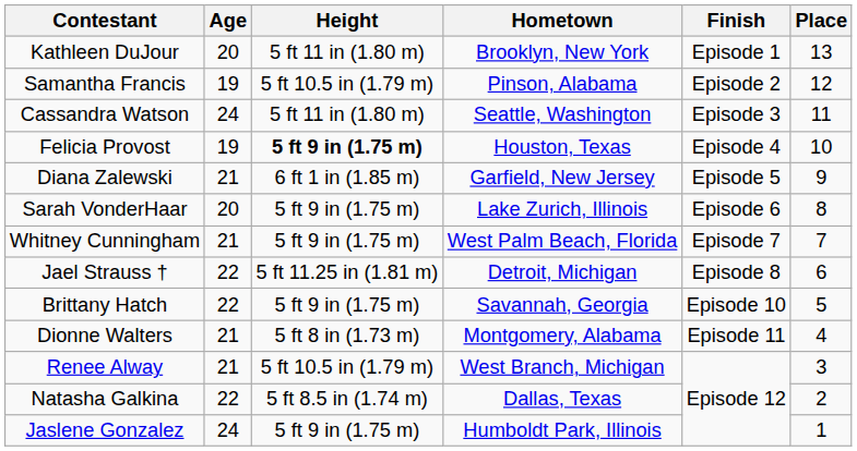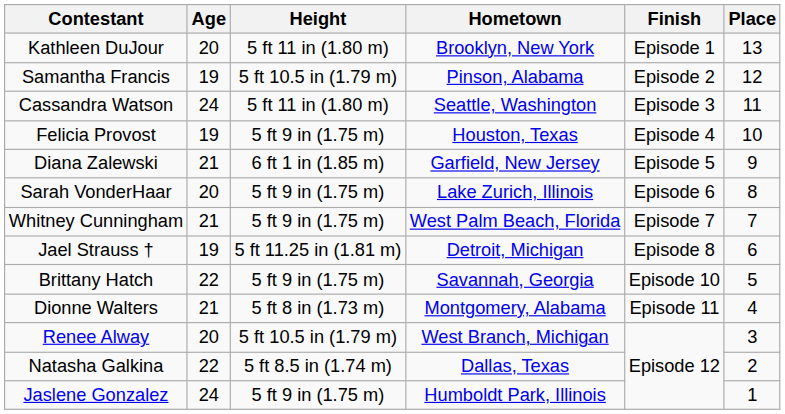Felicia Provost | Height: bold -> normal
Jael Strauss † | Age: 22 -> 19
Renee Alway | Age: 21 -> 20
